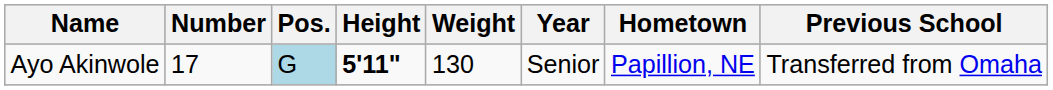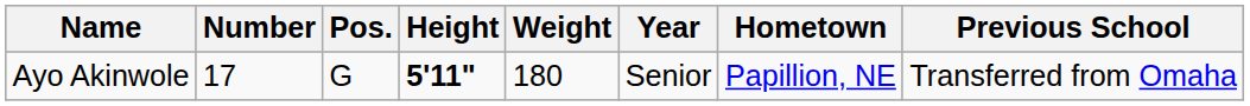Ayo Akinwole | Pos.: lightblue background -> no background
Ayo Akinwole | Weight: 130 -> 180
